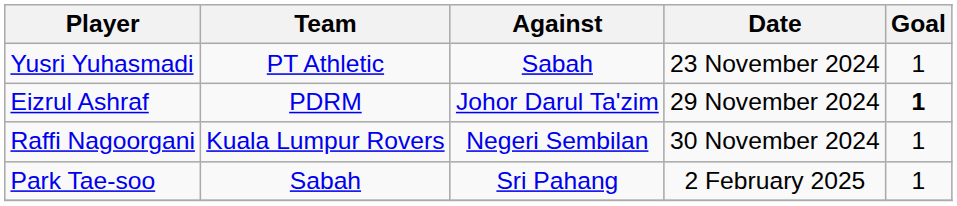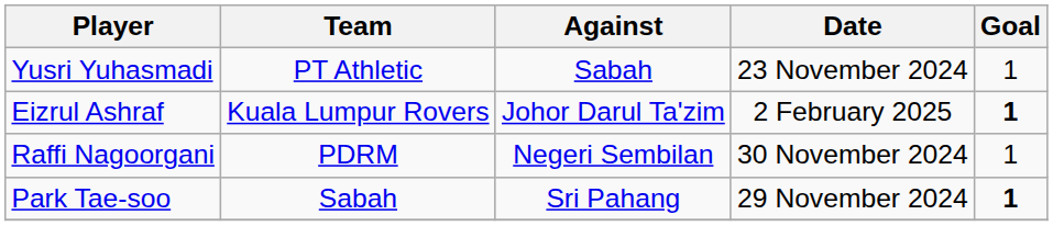Eizrul Ashraf | Team: PDRM -> Kuala Lumpur Rovers
Eizrul Ashraf | Date: 29 November 2024 -> 2 February 2025
Raffi Nagoorgani | Team: Kuala Lumpur Rovers -> PDRM
Park Tae-soo | Date: 2 February 2025 -> 29 November 2024
Park Tae-soo | Goal: normal -> bold
